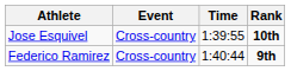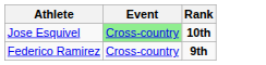- column: Time | 1:39:55 | 1:40:44
Jose Esquivel | Event: no background -> lightgreen background
